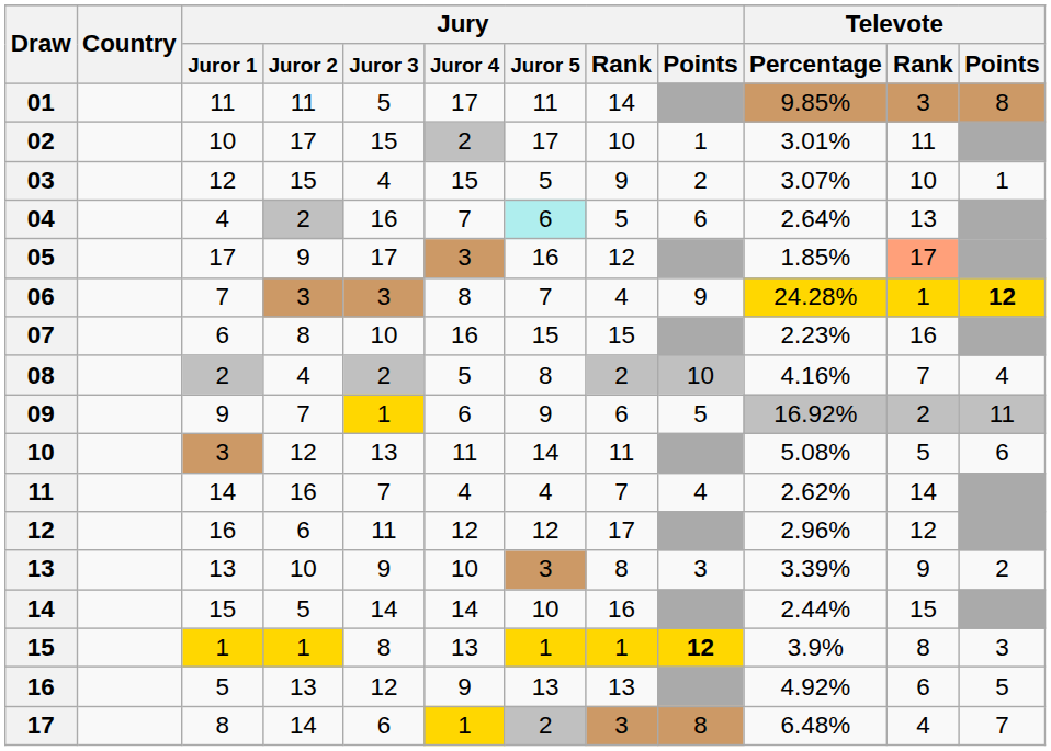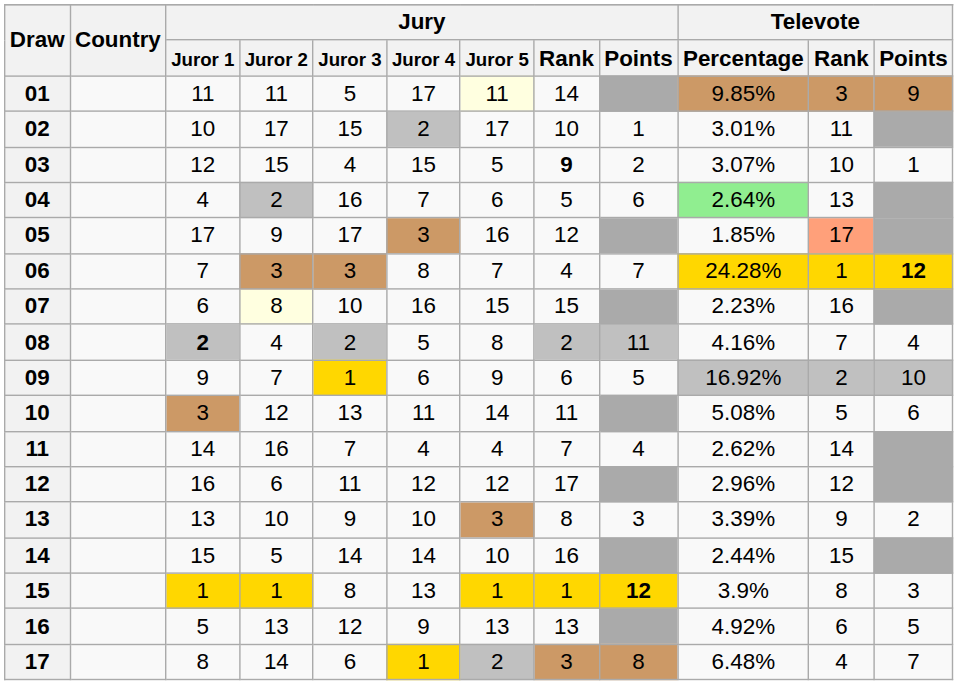01 | Jury / Juror 5: no background -> lightyellow background
01 | Televote / Points: 8 -> 9
03 | Jury / Rank: normal -> bold
04 | Jury / Juror 5: paleturquoise background -> no background
04 | Televote / Percentage: no background -> lightgreen background
06 | Jury / Points: 9 -> 7
07 | Jury / Juror 2: no background -> lightyellow background
08 | Jury / Juror 1: normal -> bold
08 | Jury / Points: 10 -> 11
09 | Televote / Points: 11 -> 10
